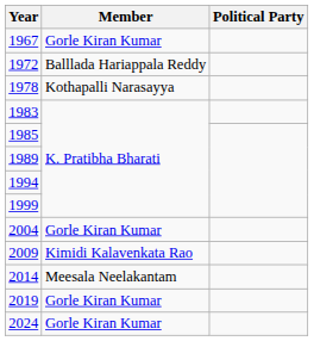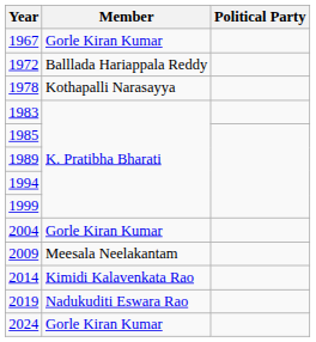2009 | Member: Kimidi Kalavenkata Rao -> Meesala Neelakantam
2014 | Member: Meesala Neelakantam -> Kimidi Kalavenkata Rao
2019 | Member: Gorle Kiran Kumar -> Nadukuditi Eswara Rao
